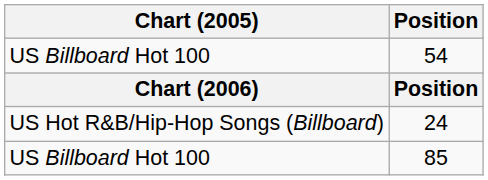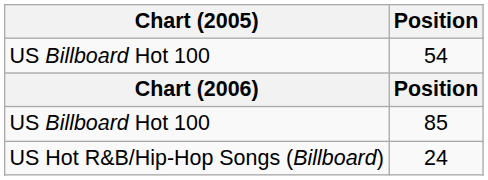rows swapped: 85 <-> 24
